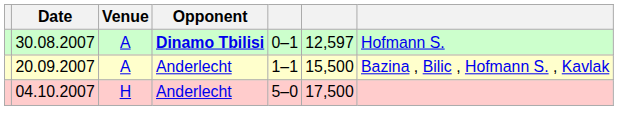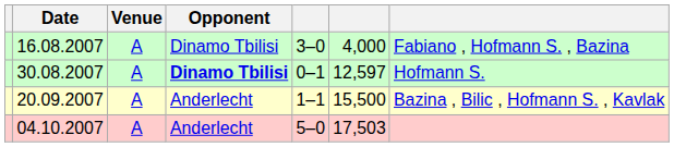+ row: 16.08.2007 | A | Dinamo Tbilisi | 3–0 | 4,000 | Fabiano , Hofmann S. , Bazina
04.10.2007 | Venue: H -> A
04.10.2007 | column 6: 17,500 -> 17,503
